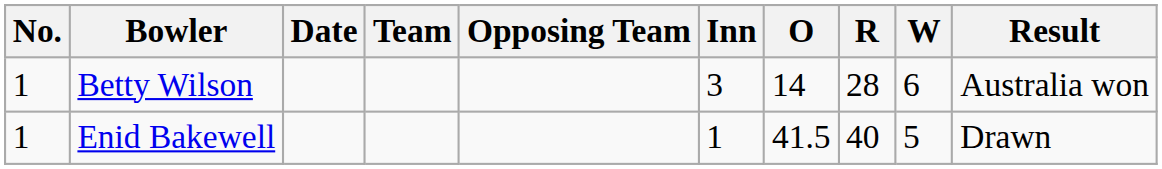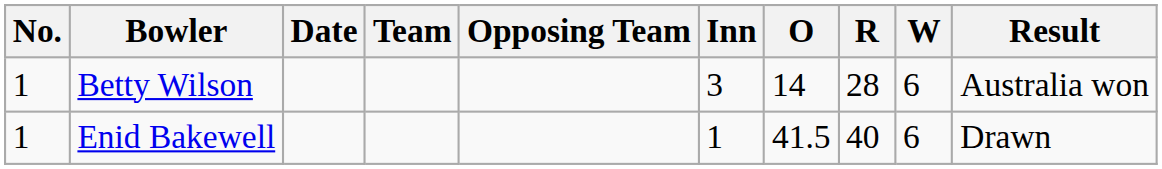Enid Bakewell | W: 5 -> 6
